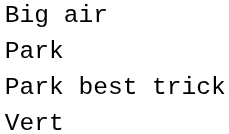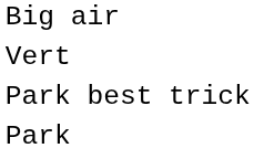rows swapped: Park <-> Vert
